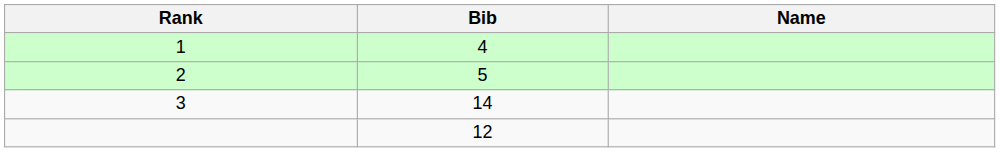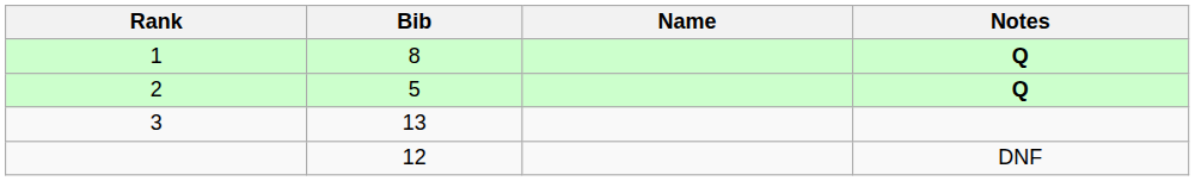+ column: Notes | Q | Q | DNF
1 | Bib: 4 -> 8
3 | Bib: 14 -> 13
